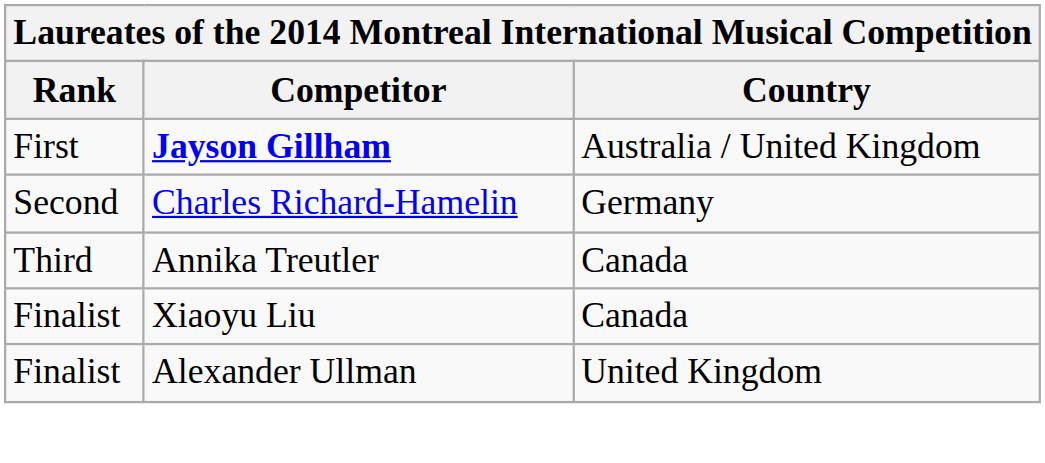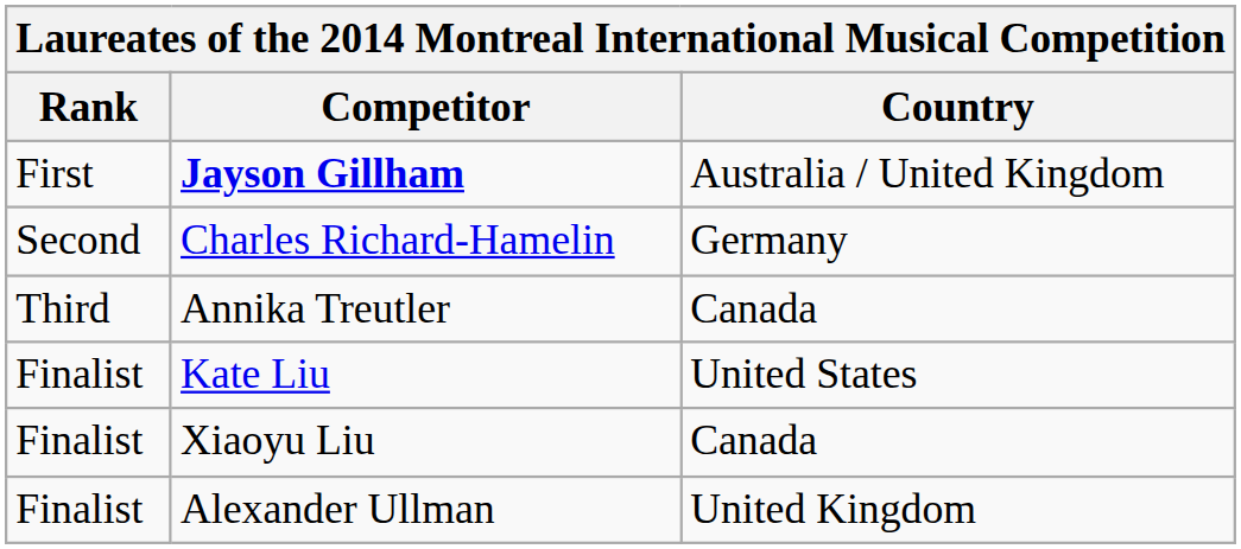+ row: Finalist | Kate Liu | United States
